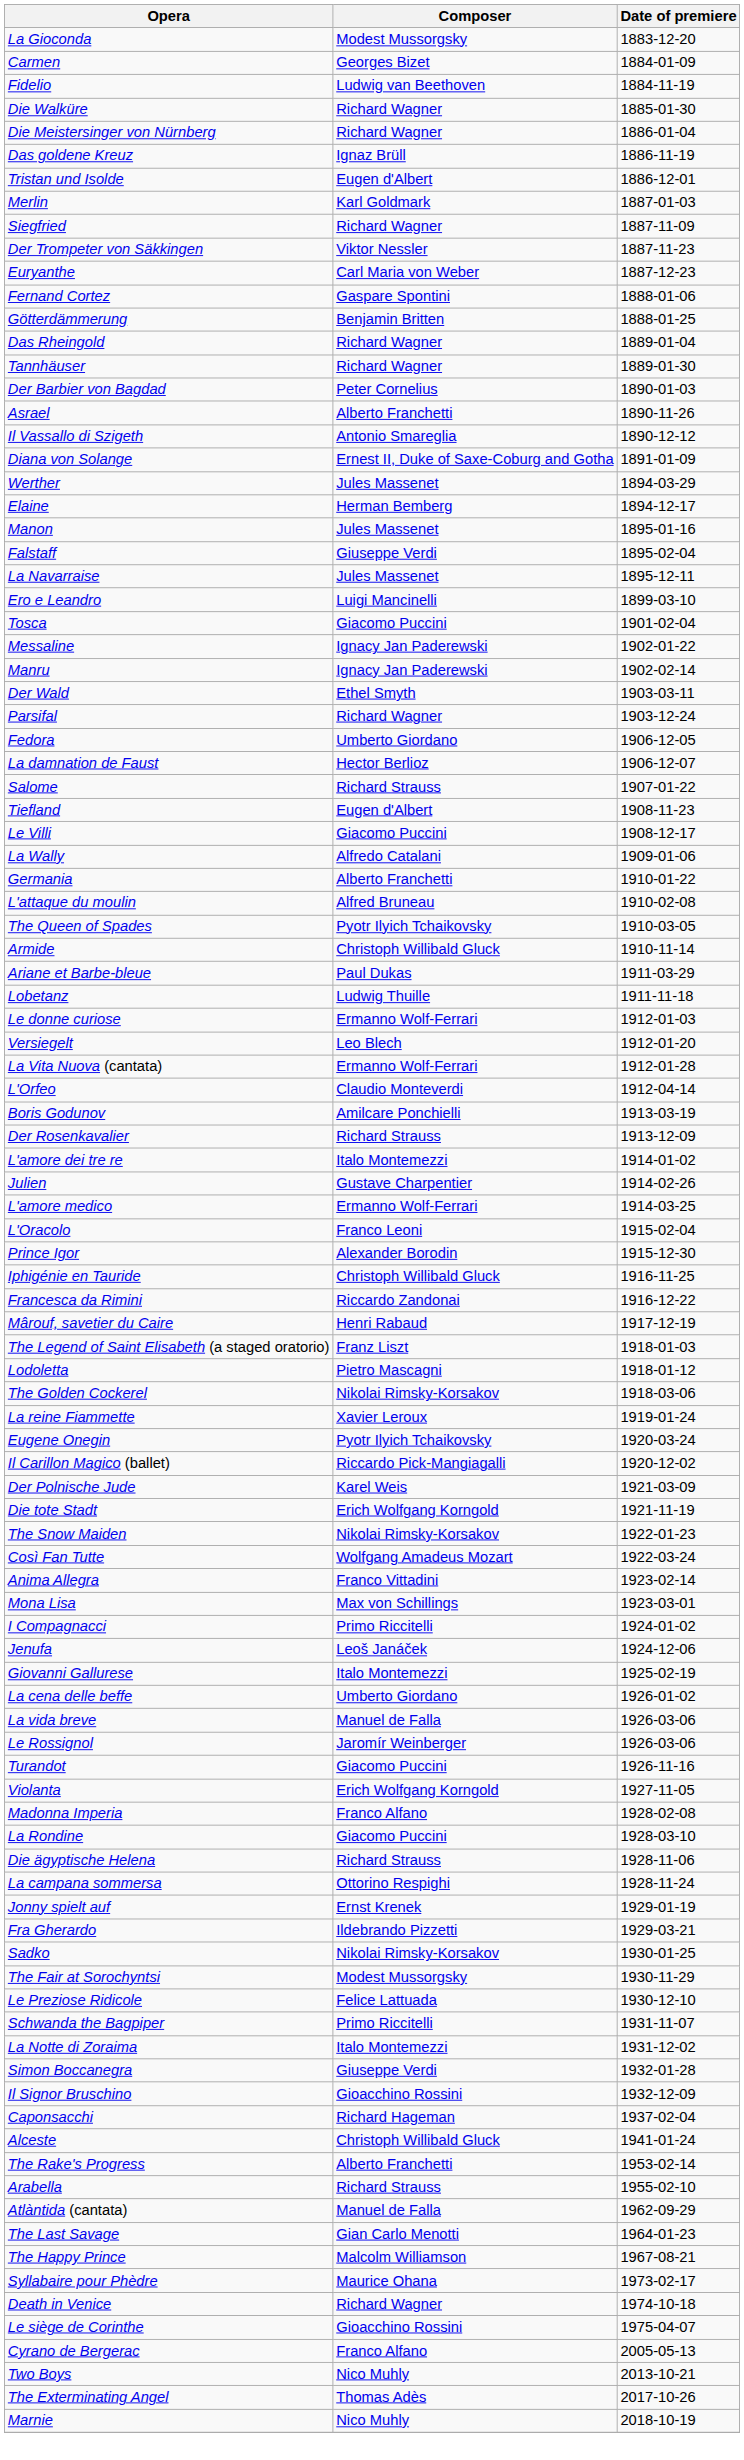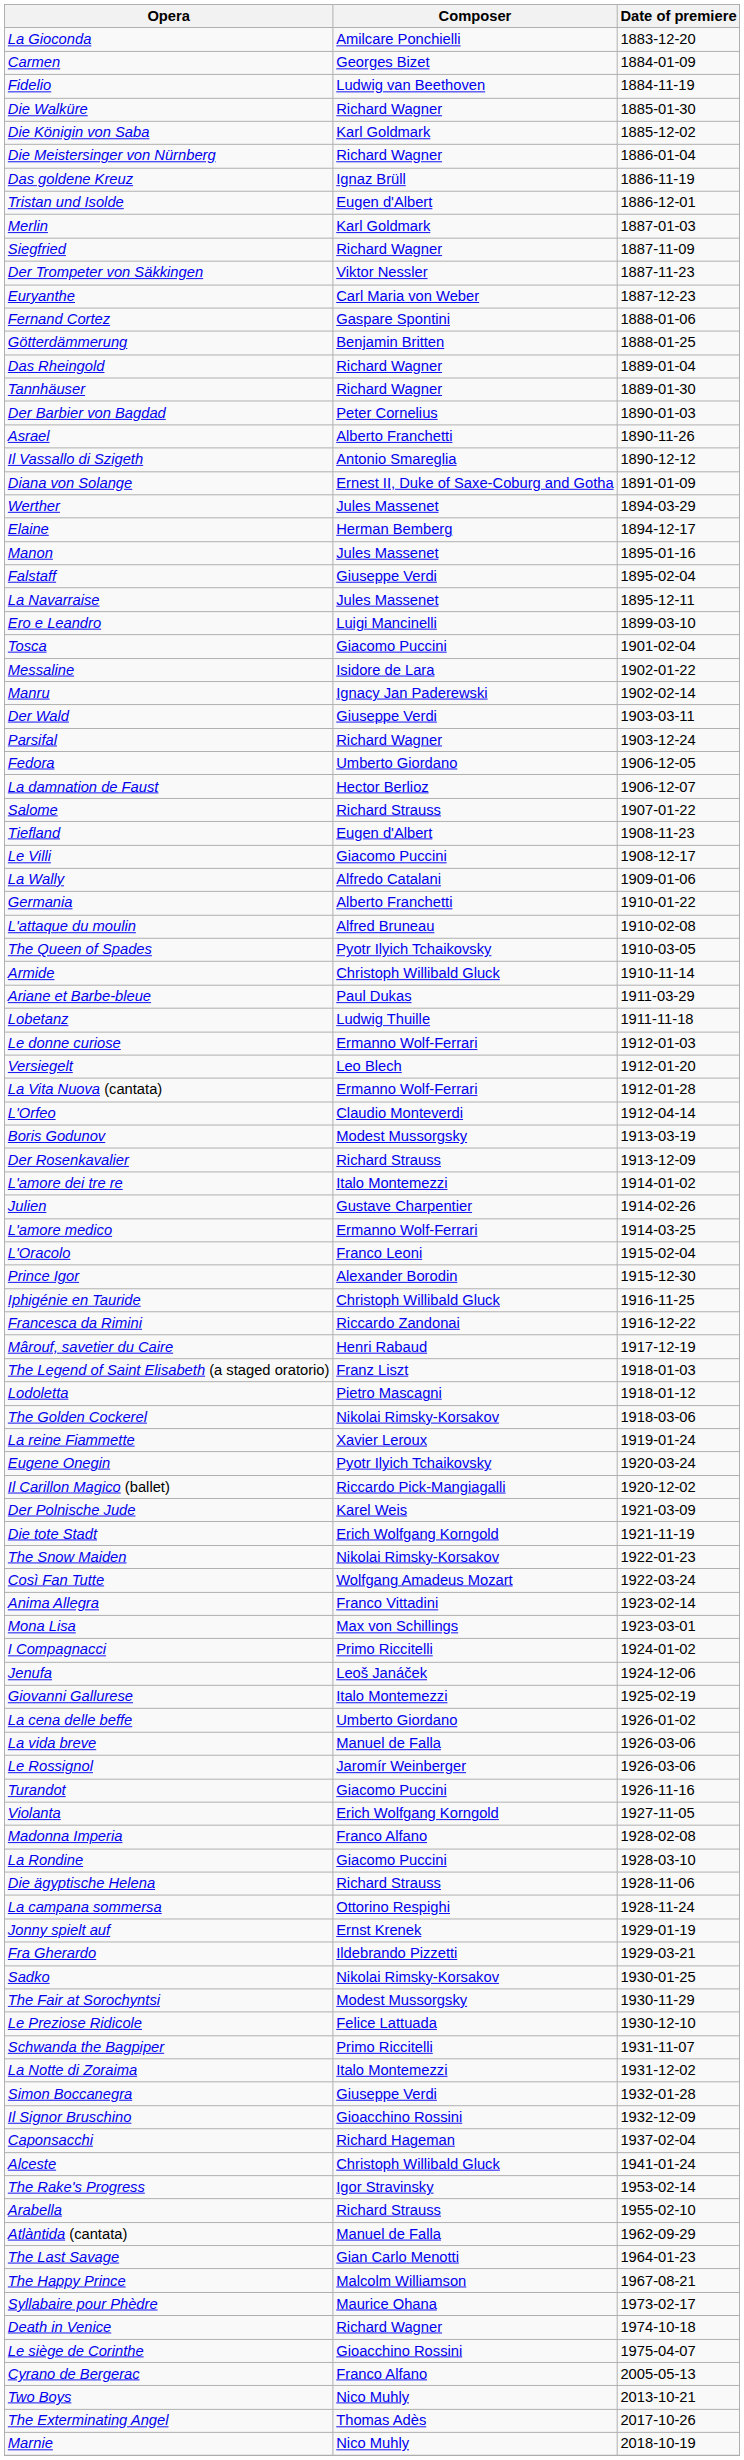La Gioconda | Composer: Modest Mussorgsky -> Amilcare Ponchielli
+ row: Die Königin von Saba | Karl Goldmark | 1885-12-02
Messaline | Composer: Ignacy Jan Paderewski -> Isidore de Lara
Der Wald | Composer: Ethel Smyth -> Giuseppe Verdi
Boris Godunov | Composer: Amilcare Ponchielli -> Modest Mussorgsky
The Rake's Progress | Composer: Alberto Franchetti -> Igor Stravinsky
